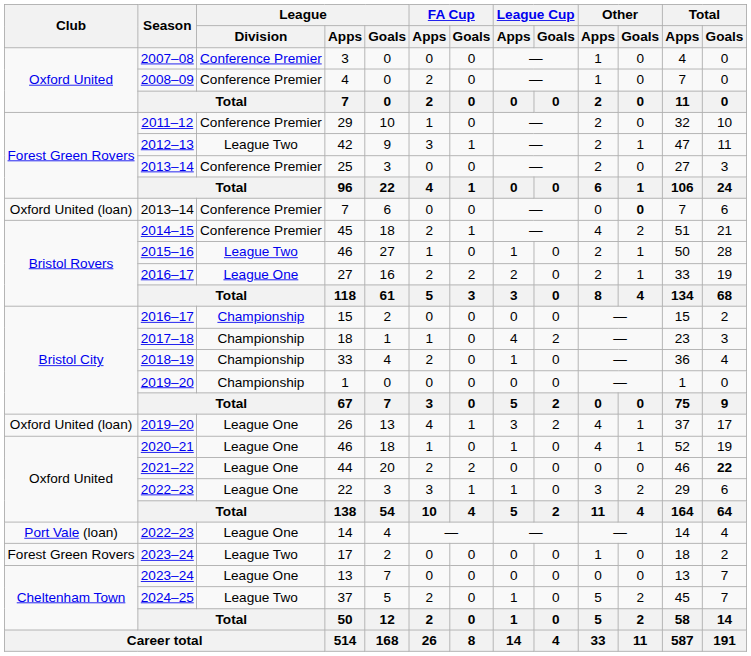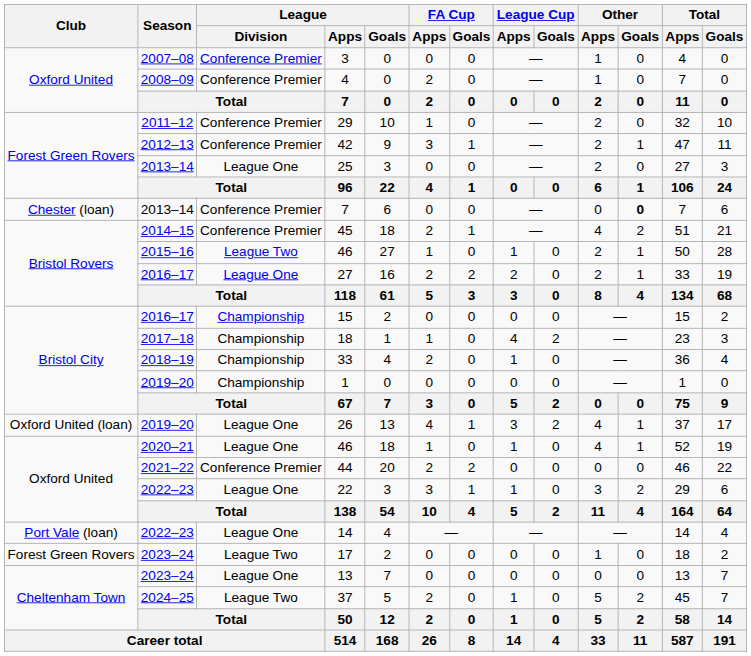42 | League / Division: League Two -> Conference Premier
25 | League / Division: Conference Premier -> League One
2013–14 / 7 | Club: Oxford United (loan) -> Chester (loan)
44 | League / Division: League One -> Conference Premier
44 | Total / Goals: bold -> normal
